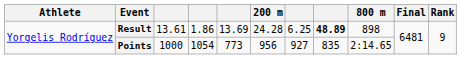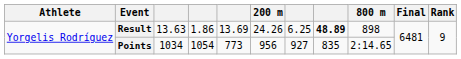Result | column 3: 13.61 -> 13.63
Result | 200 m: 24.28 -> 24.26
Points | column 3: 1000 -> 1034
